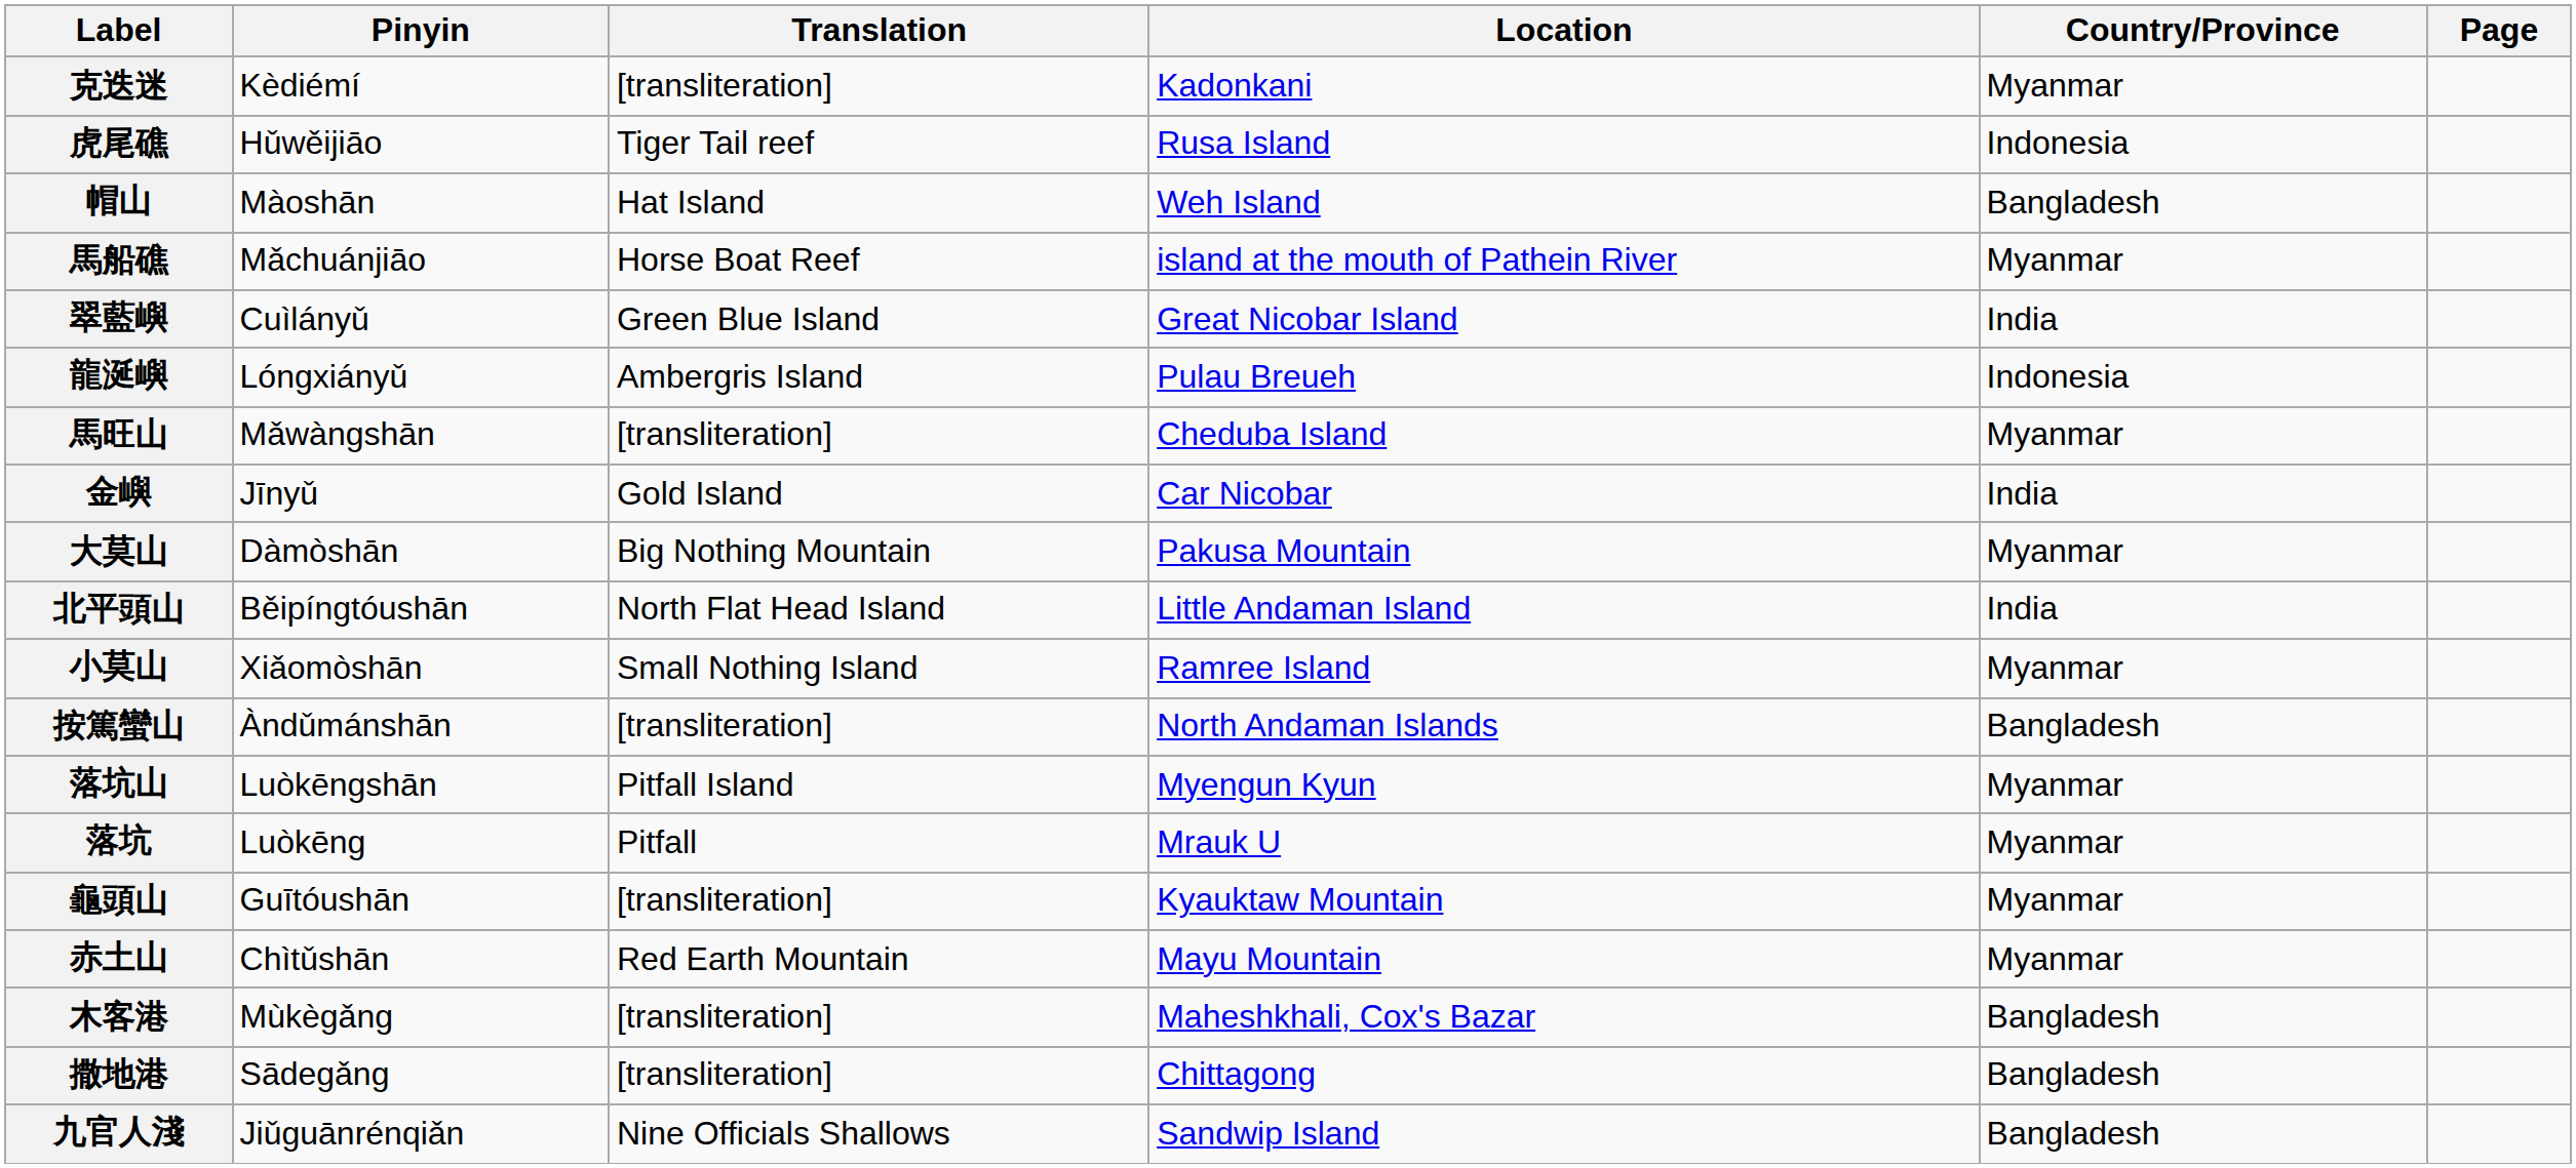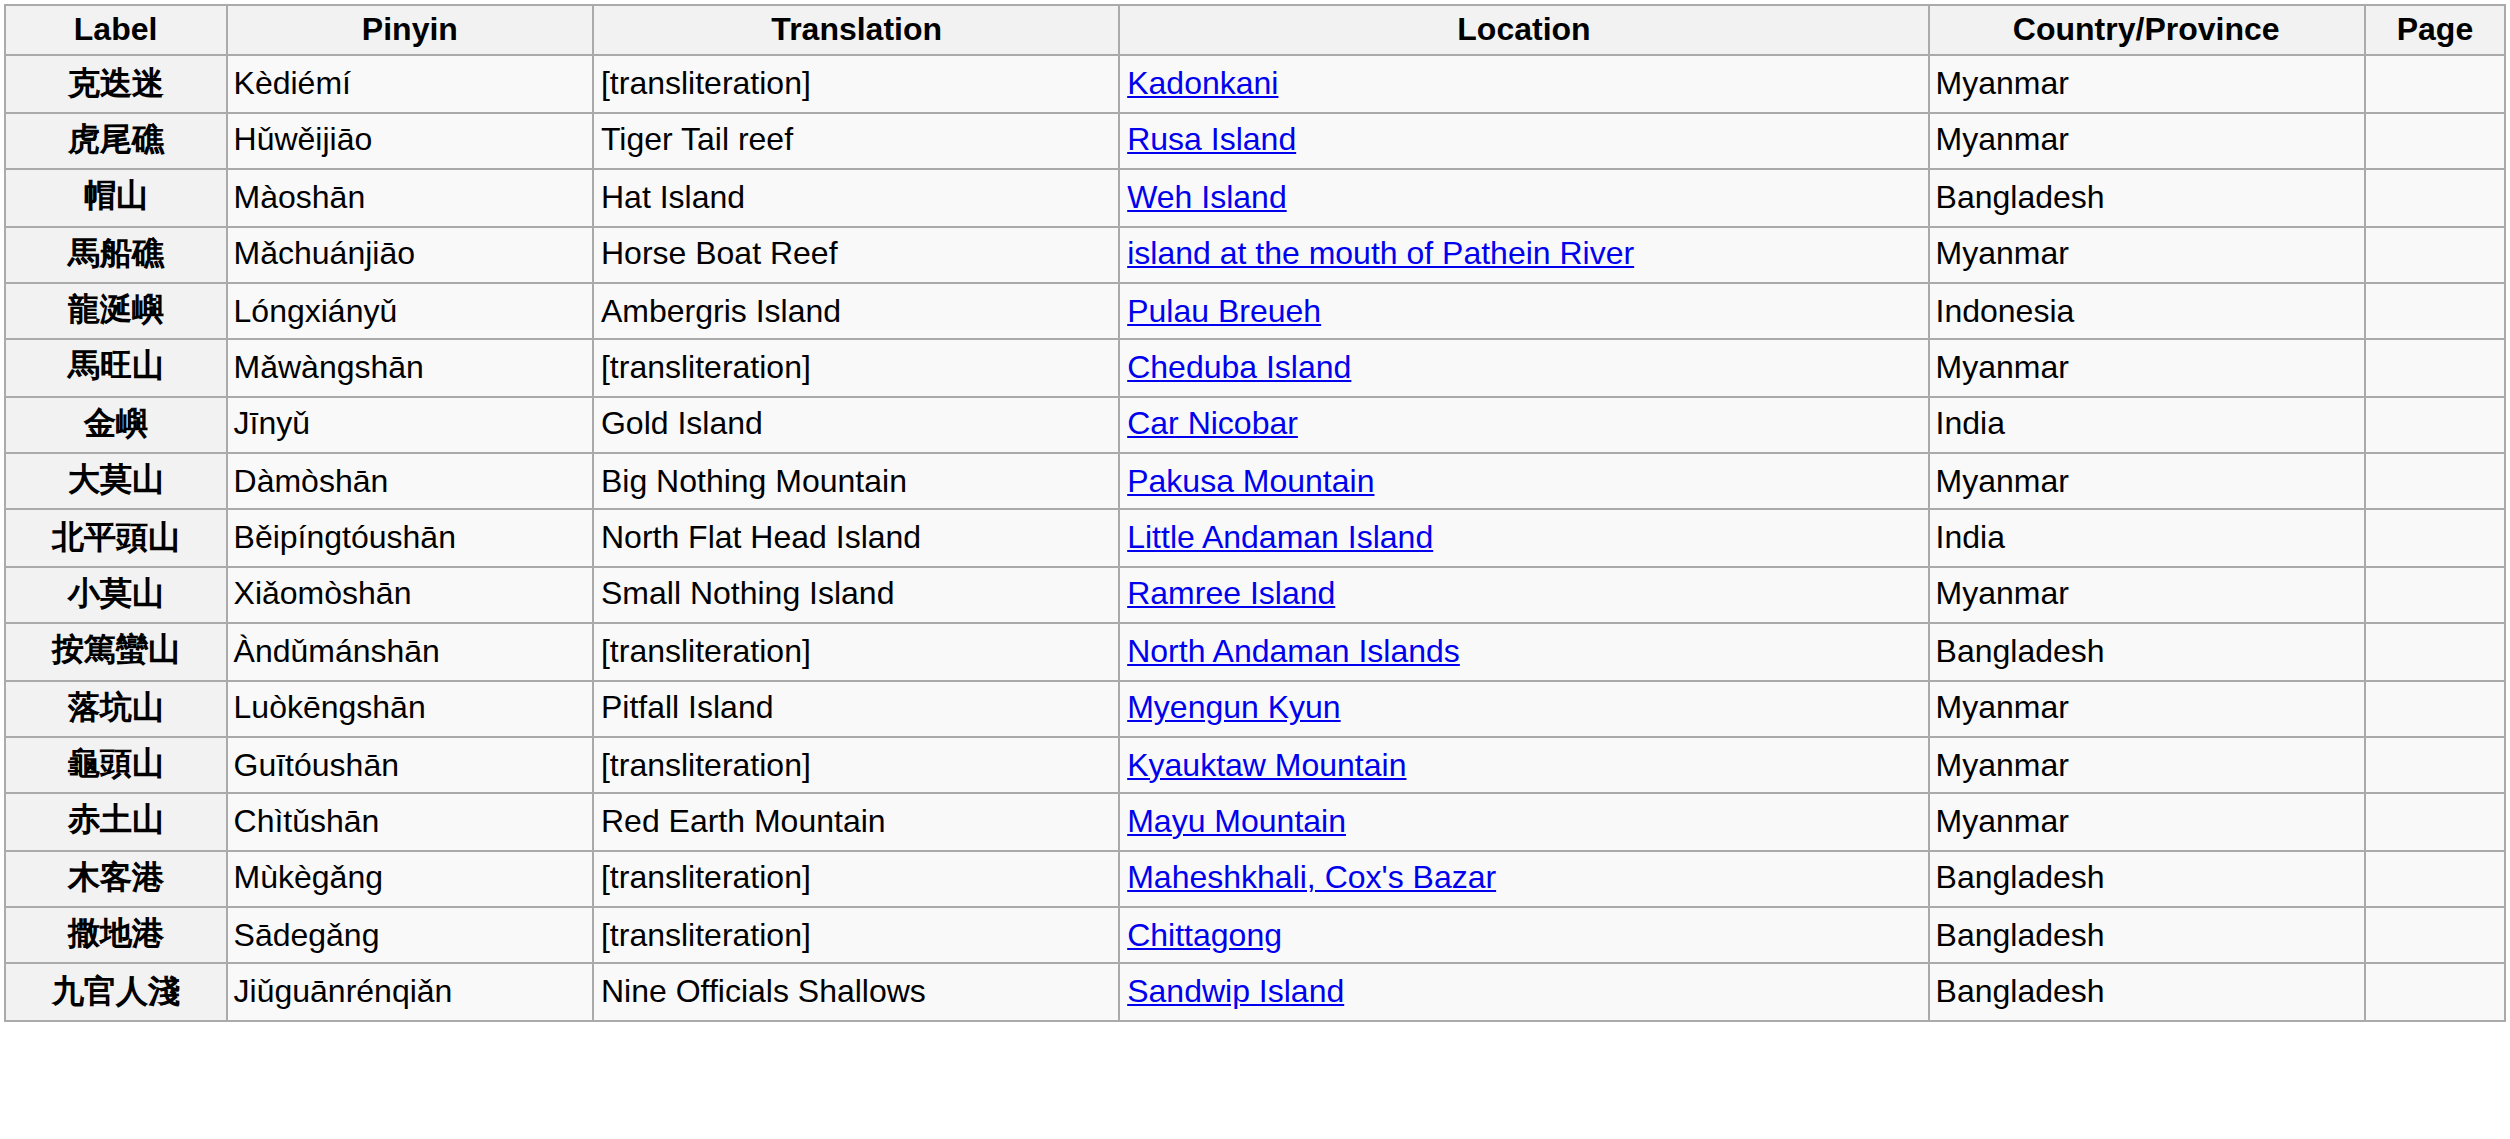虎尾礁 | Country/Province: Indonesia -> Myanmar
- row: 翠藍嶼 | Cuìlányǔ | Green Blue Island | Great Nicobar Island | India
- row: 落坑 | Luòkēng | Pitfall | Mrauk U | Myanmar
